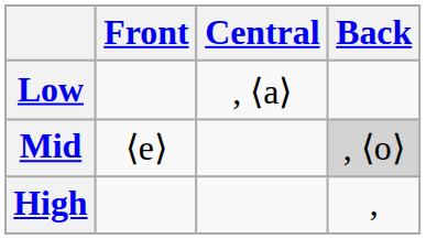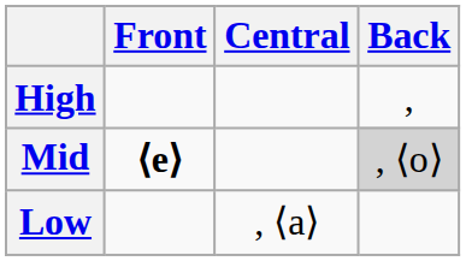rows swapped: High <-> Low
Mid | Front: normal -> bold
